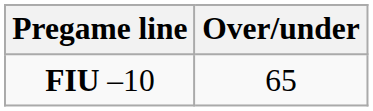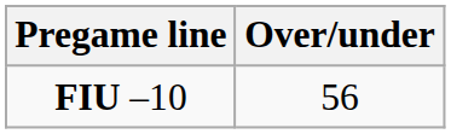FIU –10 | Over/under: 65 -> 56
